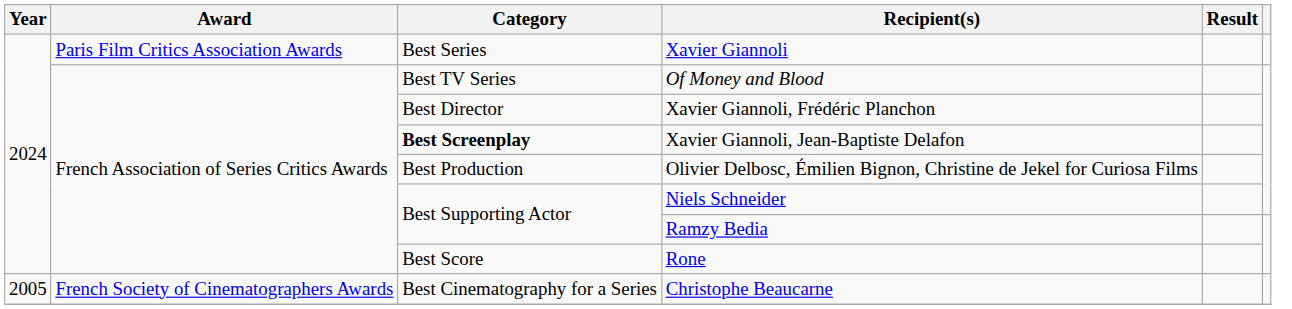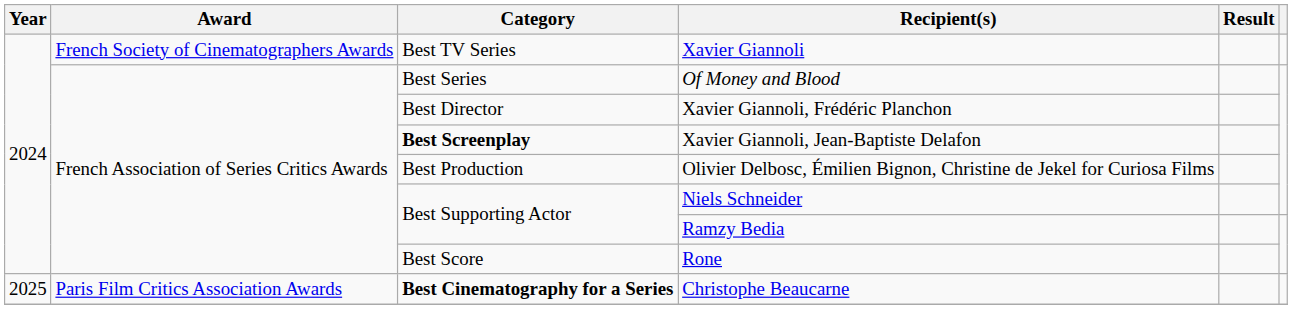Xavier Giannoli | Award: Paris Film Critics Association Awards -> French Society of Cinematographers Awards
Xavier Giannoli | Category: Best Series -> Best TV Series
Of Money and Blood | Category: Best TV Series -> Best Series
Christophe Beaucarne | Year: 2005 -> 2025
Christophe Beaucarne | Award: French Society of Cinematographers Awards -> Paris Film Critics Association Awards
Christophe Beaucarne | Category: normal -> bold
